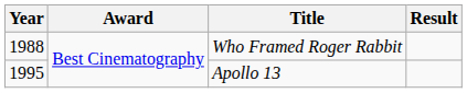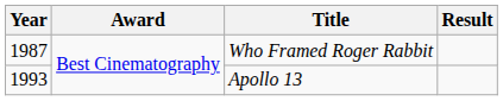Who Framed Roger Rabbit | Year: 1988 -> 1987
Apollo 13 | Year: 1995 -> 1993
